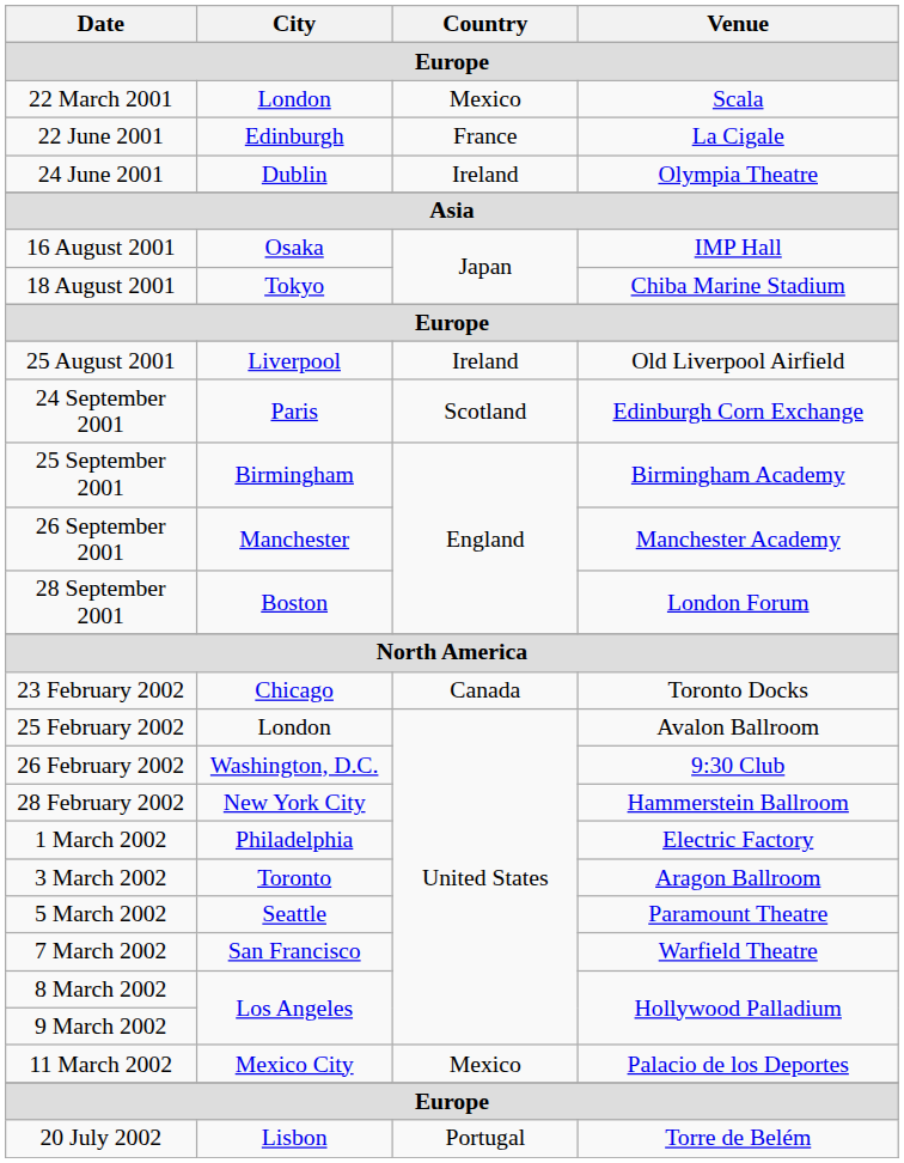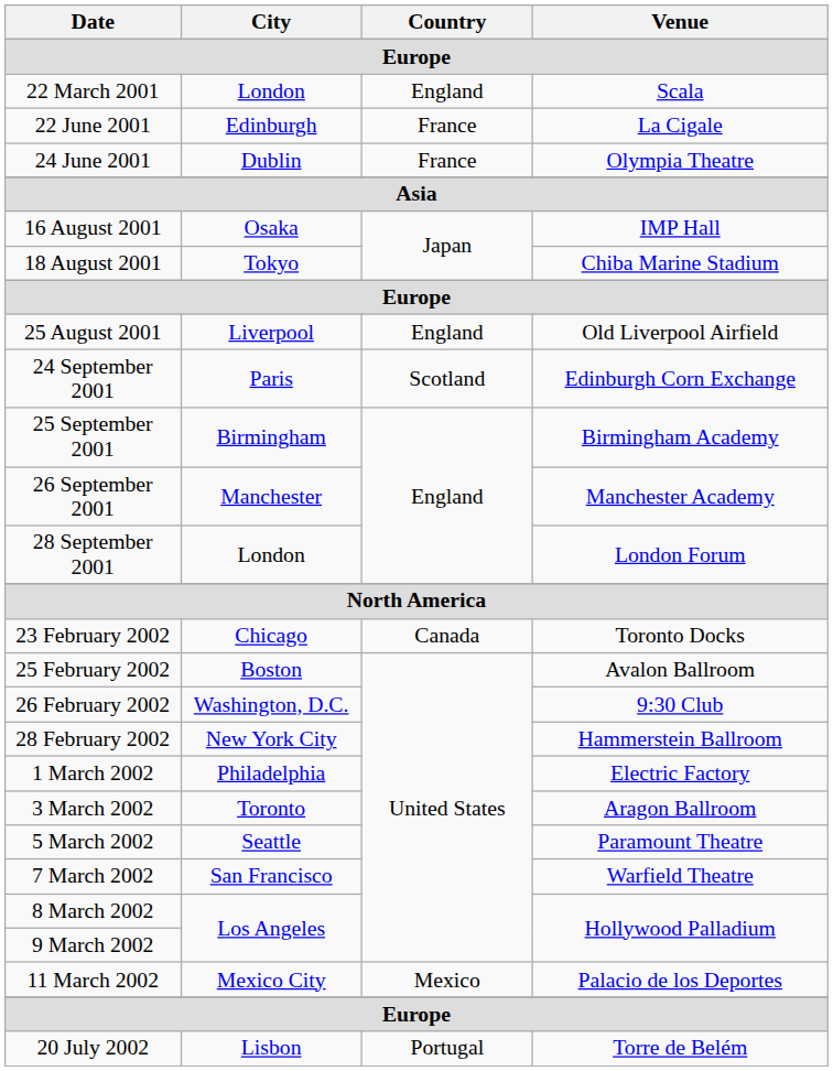22 March 2001 | Country: Mexico -> England
24 June 2001 | Country: Ireland -> France
25 August 2001 | Country: Ireland -> England
28 September 2001 | City: Boston -> London
25 February 2002 | City: London -> Boston
